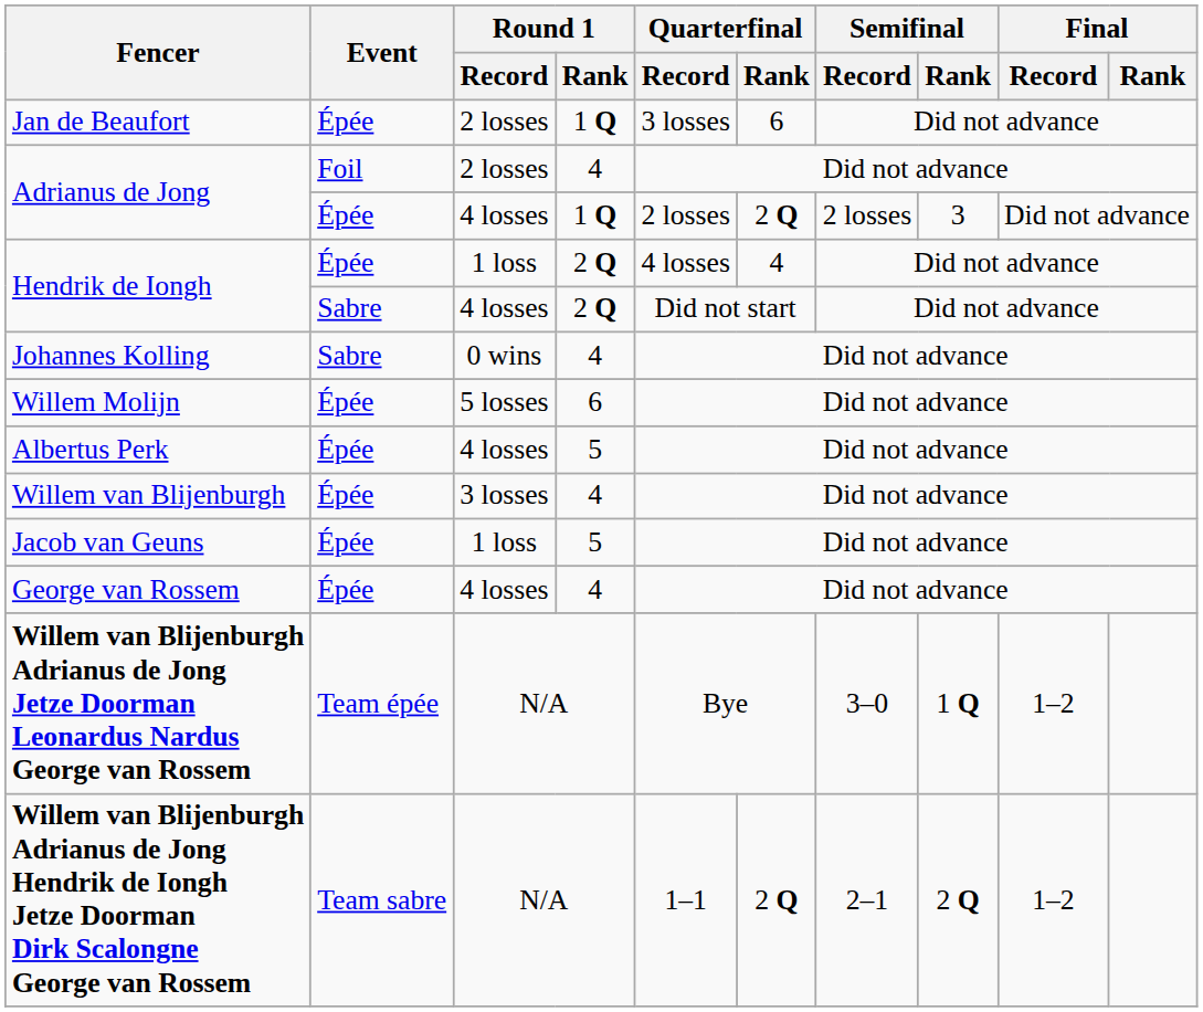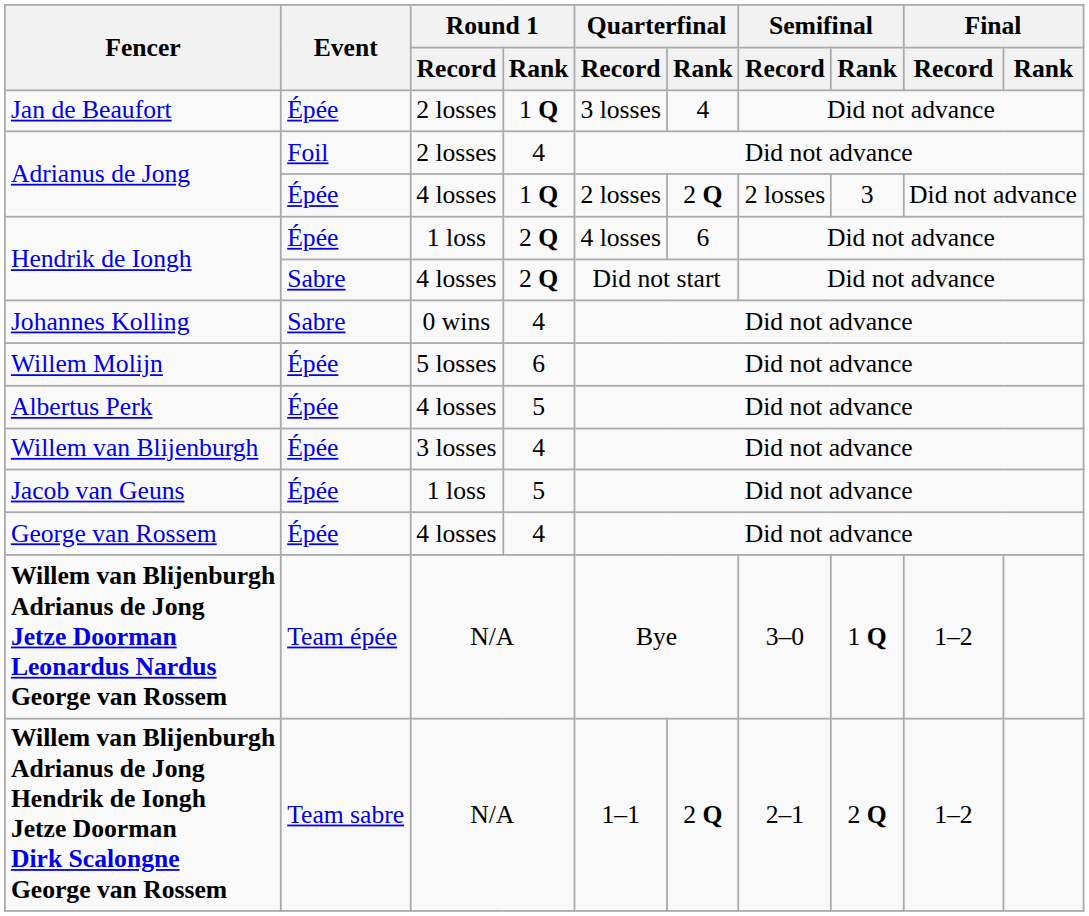Jan de Beaufort | Quarterfinal / Rank: 6 -> 4
Hendrik de Iongh / Épée | Quarterfinal / Rank: 4 -> 6
